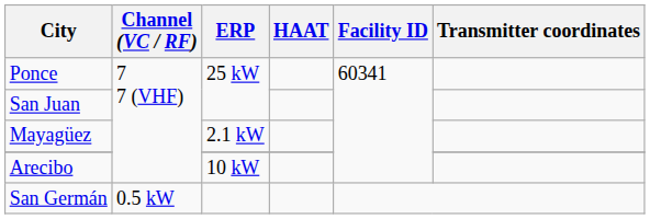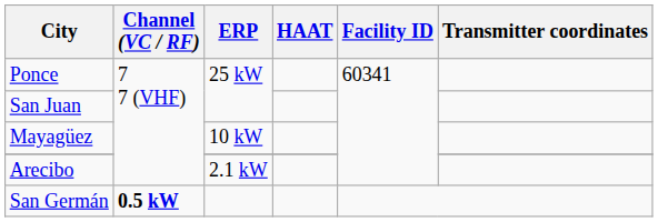Mayagüez | ERP: 2.1 kW -> 10 kW
Arecibo | ERP: 10 kW -> 2.1 kW
San Germán | Channel (VC / RF): normal -> bold
